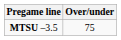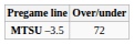MTSU –3.5 | Over/under: 75 -> 72
